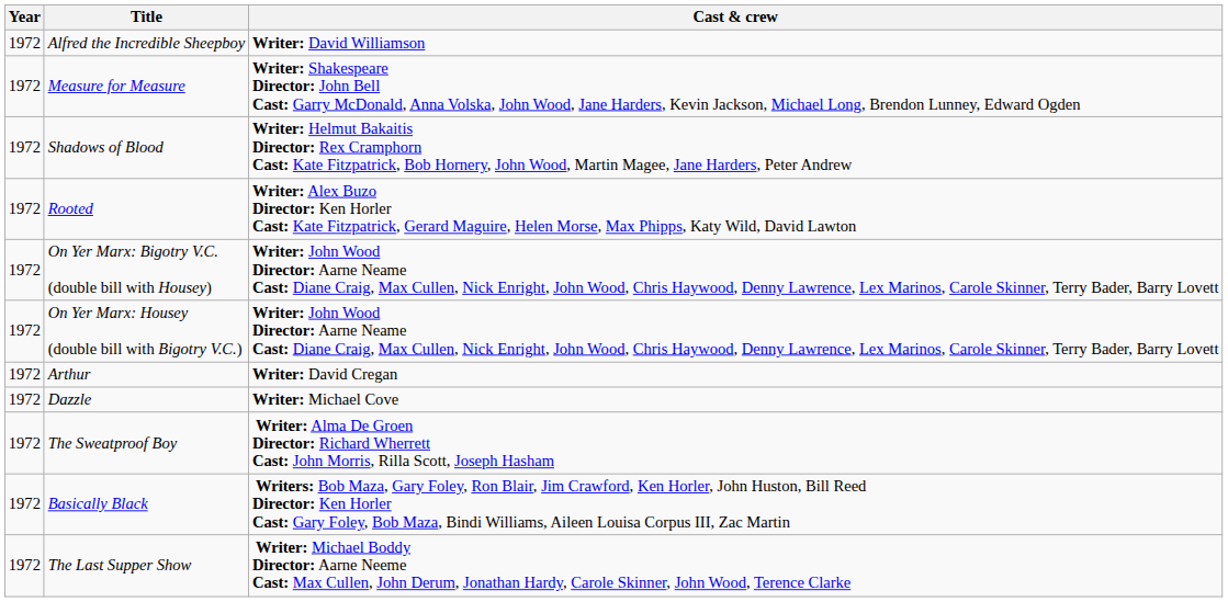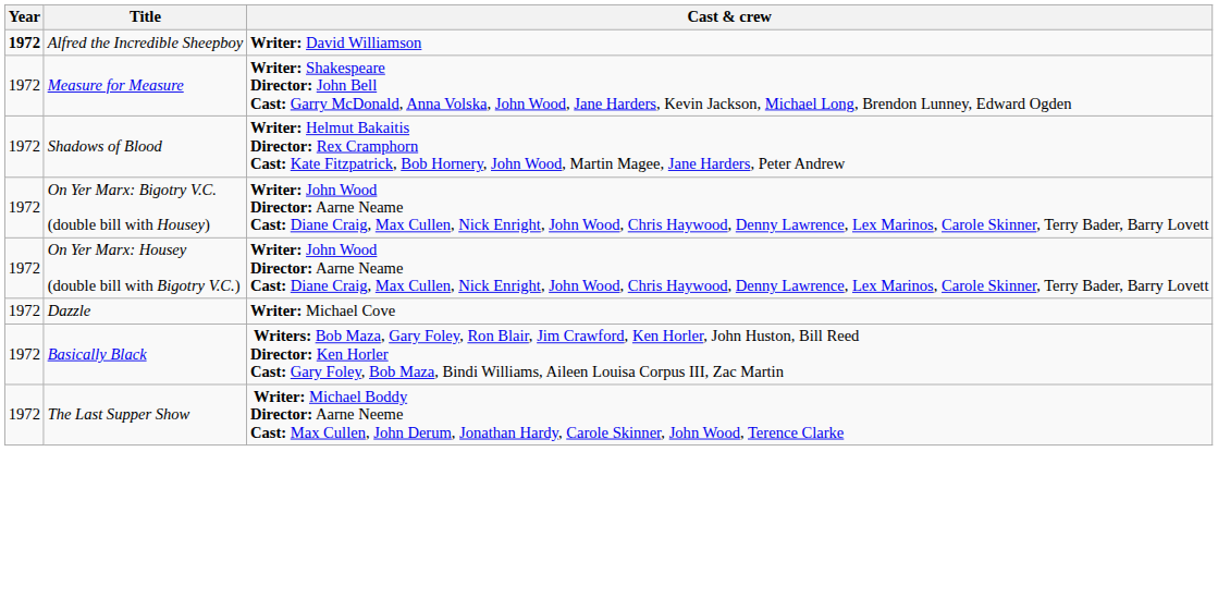Alfred the Incredible Sheepboy | Year: normal -> bold
- row: 1972 | Rooted | Writer: Alex Buzo Director: Ken Horler Cast: Kate Fitzpatrick, Gerard Maguire, Helen Morse, Max Phipps, Katy Wild, David Lawton
- row: 1972 | Arthur | Writer: David Cregan
- row: 1972 | The Sweatproof Boy | Writer: Alma De Groen Director: Richard Wherrett Cast: John Morris, Rilla Scott, Joseph Hasham
